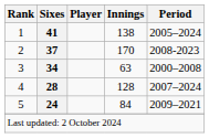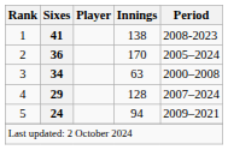1 | Period: 2005–2024 -> 2008-2023
2 | Sixes: 37 -> 36
2 | Period: 2008-2023 -> 2005–2024
4 | Sixes: 28 -> 29
5 | Innings: 84 -> 94
